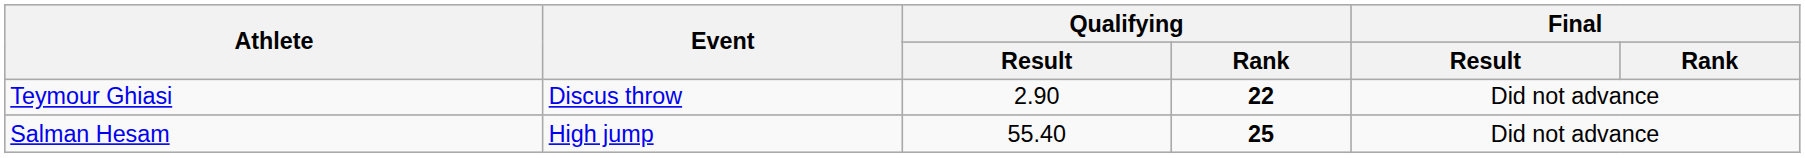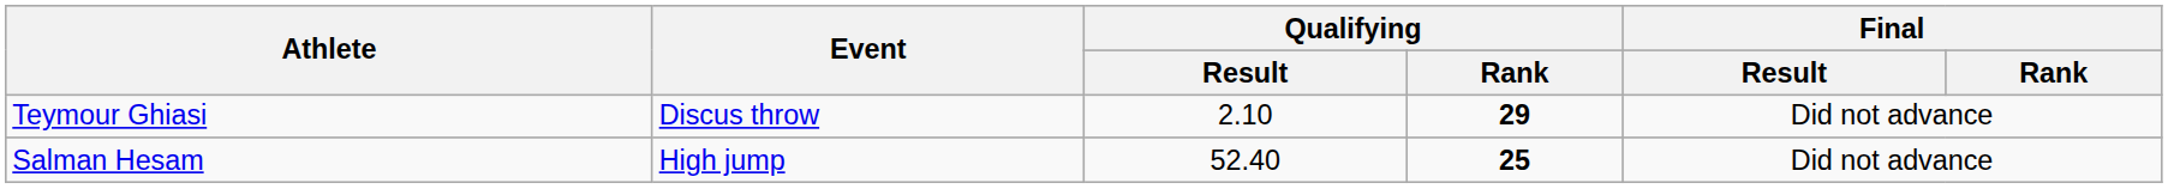Teymour Ghiasi | Qualifying / Result: 2.90 -> 2.10
Teymour Ghiasi | Qualifying / Rank: 22 -> 29
Salman Hesam | Qualifying / Result: 55.40 -> 52.40
